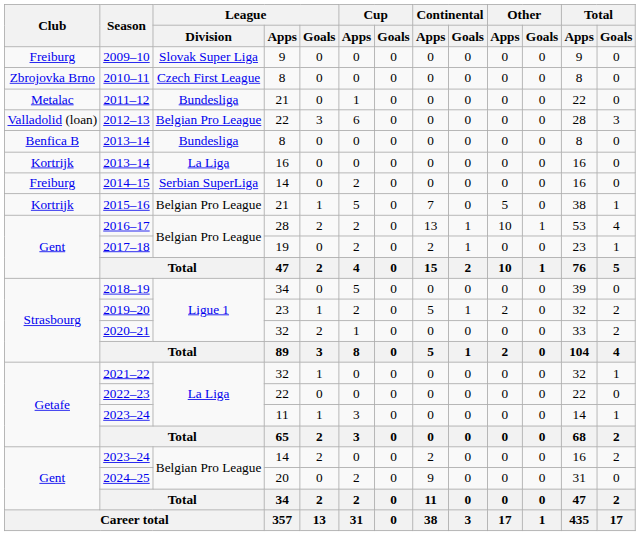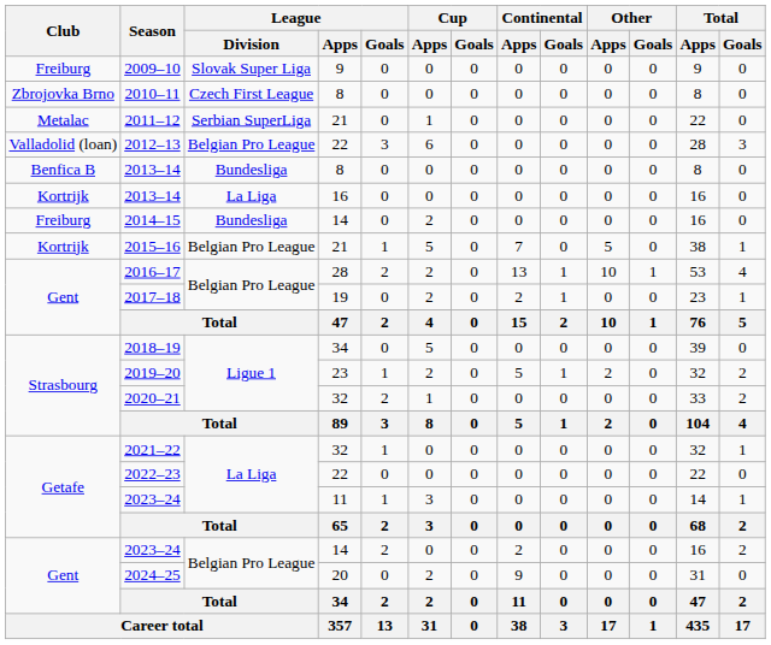2011–12 | League / Division: Bundesliga -> Serbian SuperLiga
2014–15 | League / Division: Serbian SuperLiga -> Bundesliga
